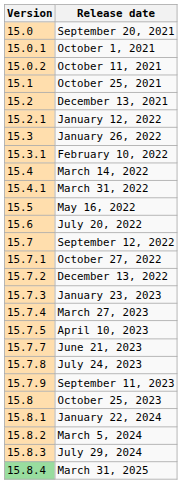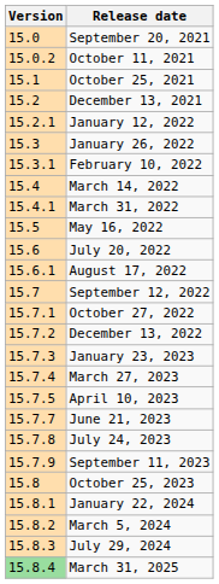- row: 15.0.1 | October 1, 2021
+ row: 15.6.1 | August 17, 2022
